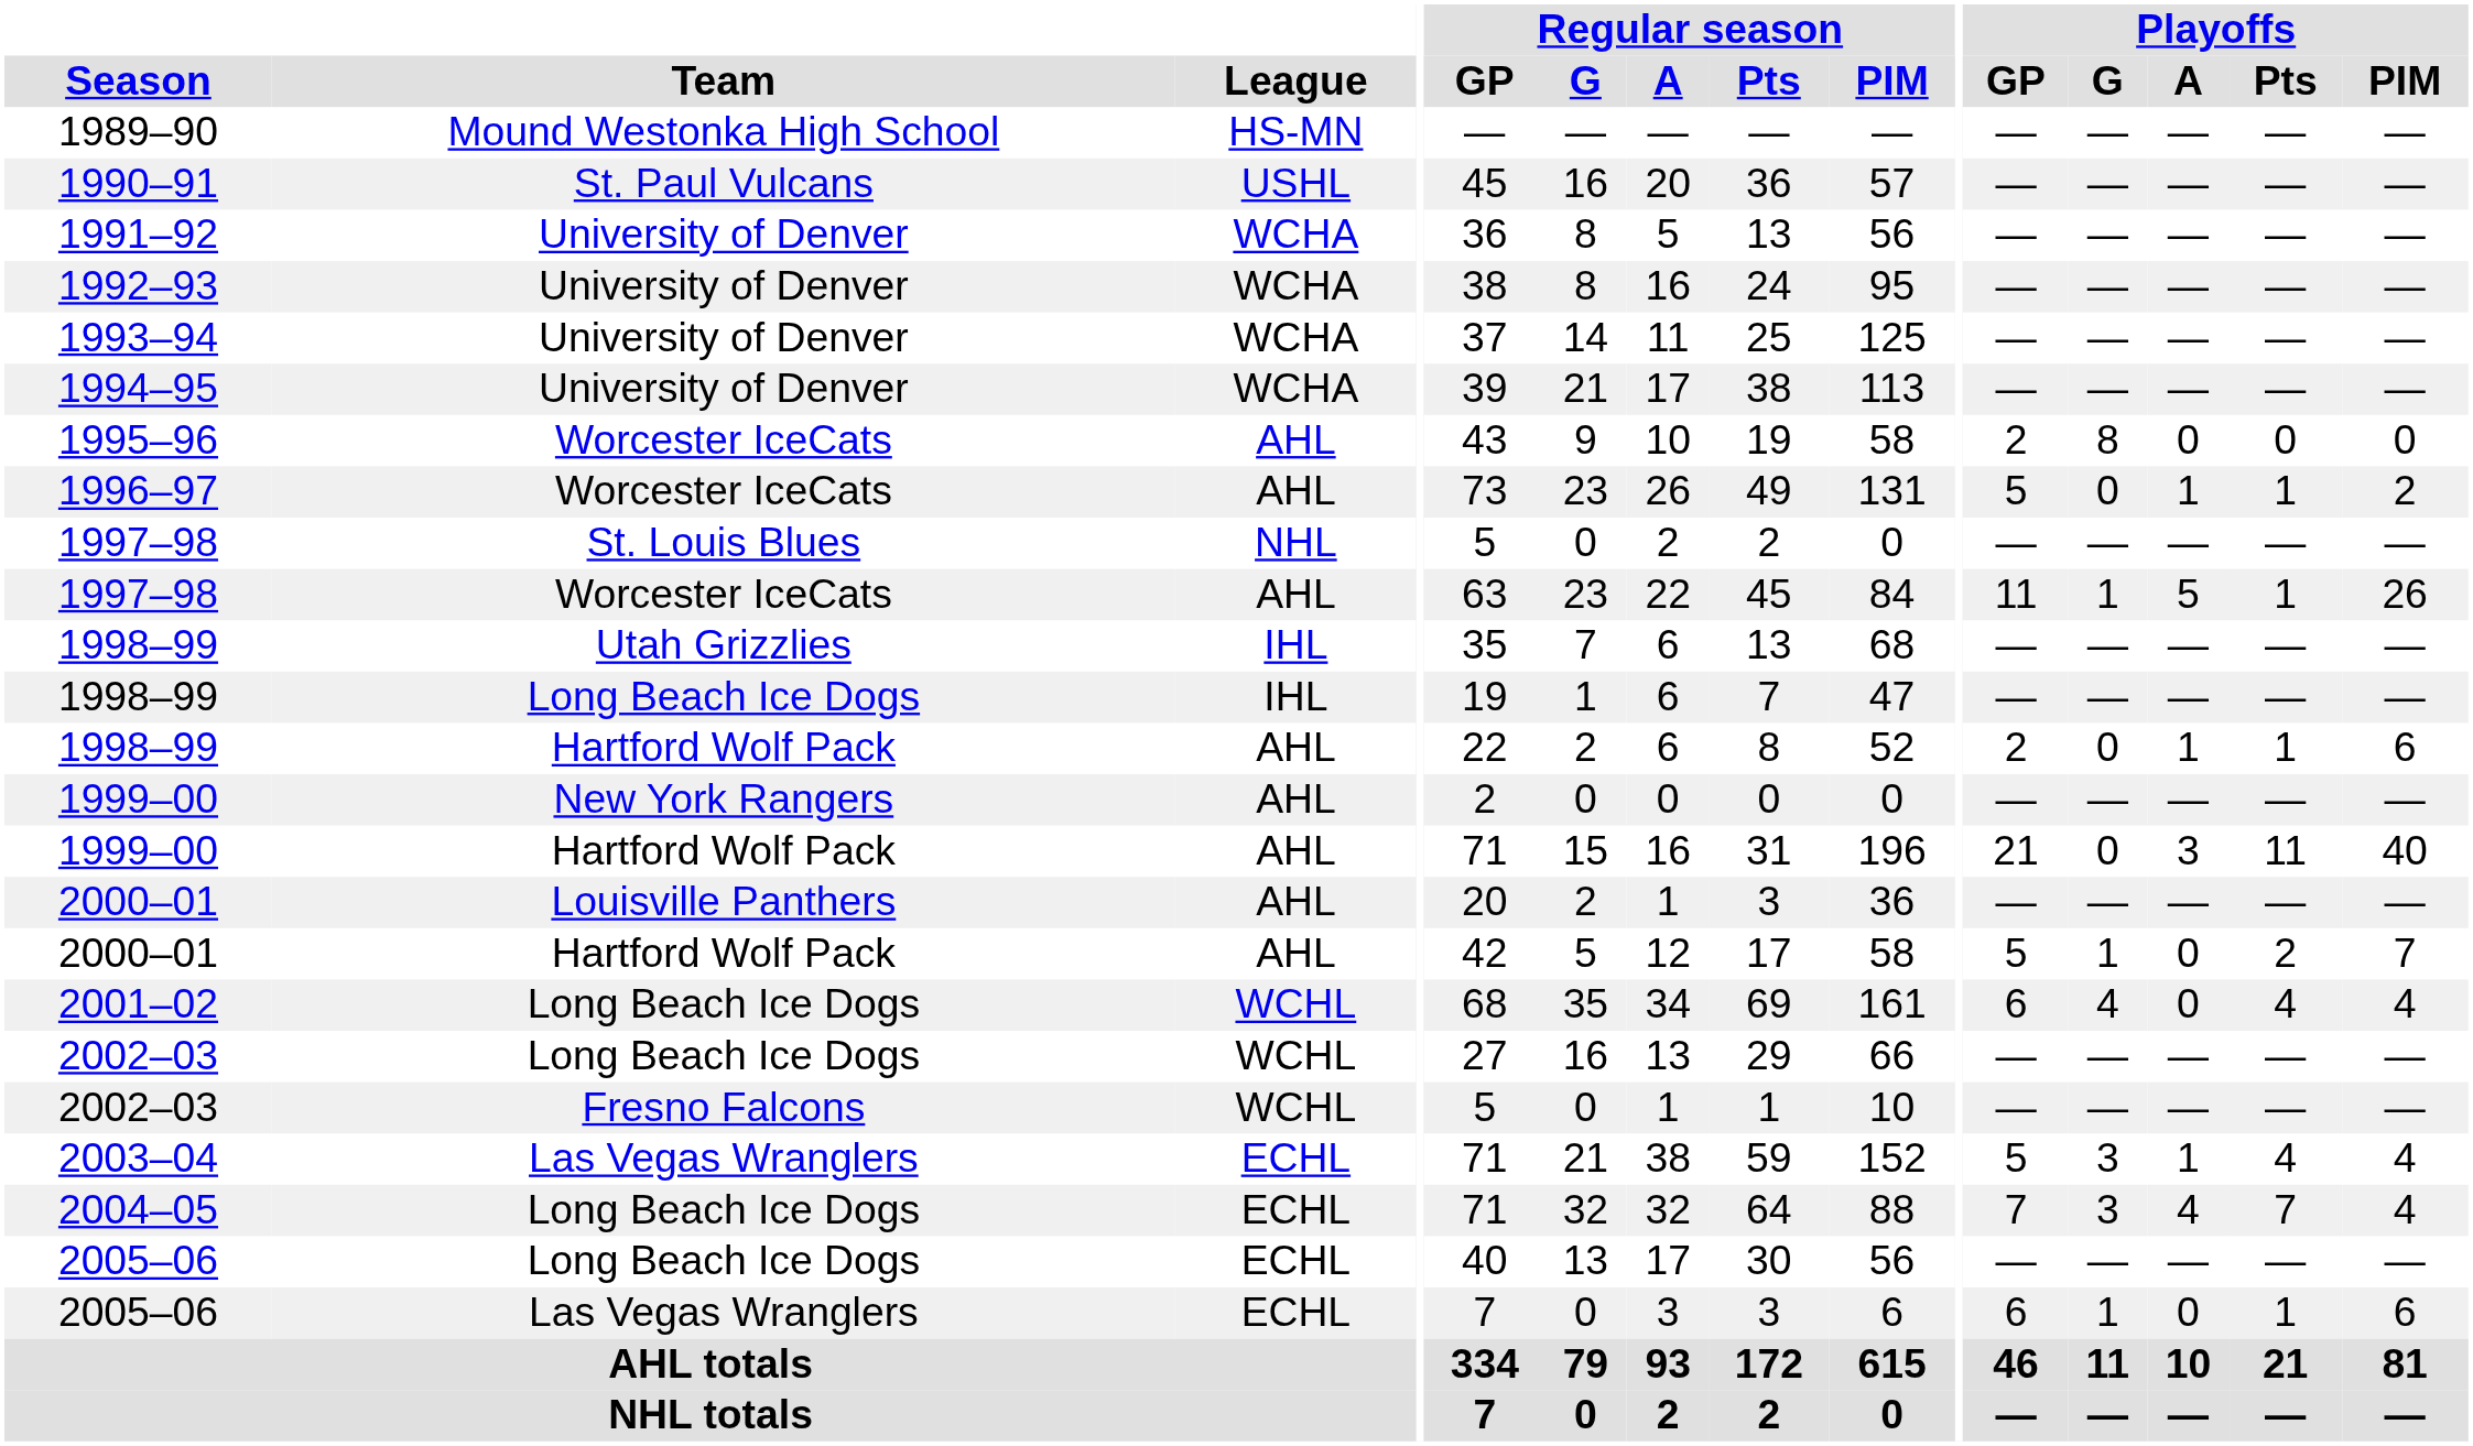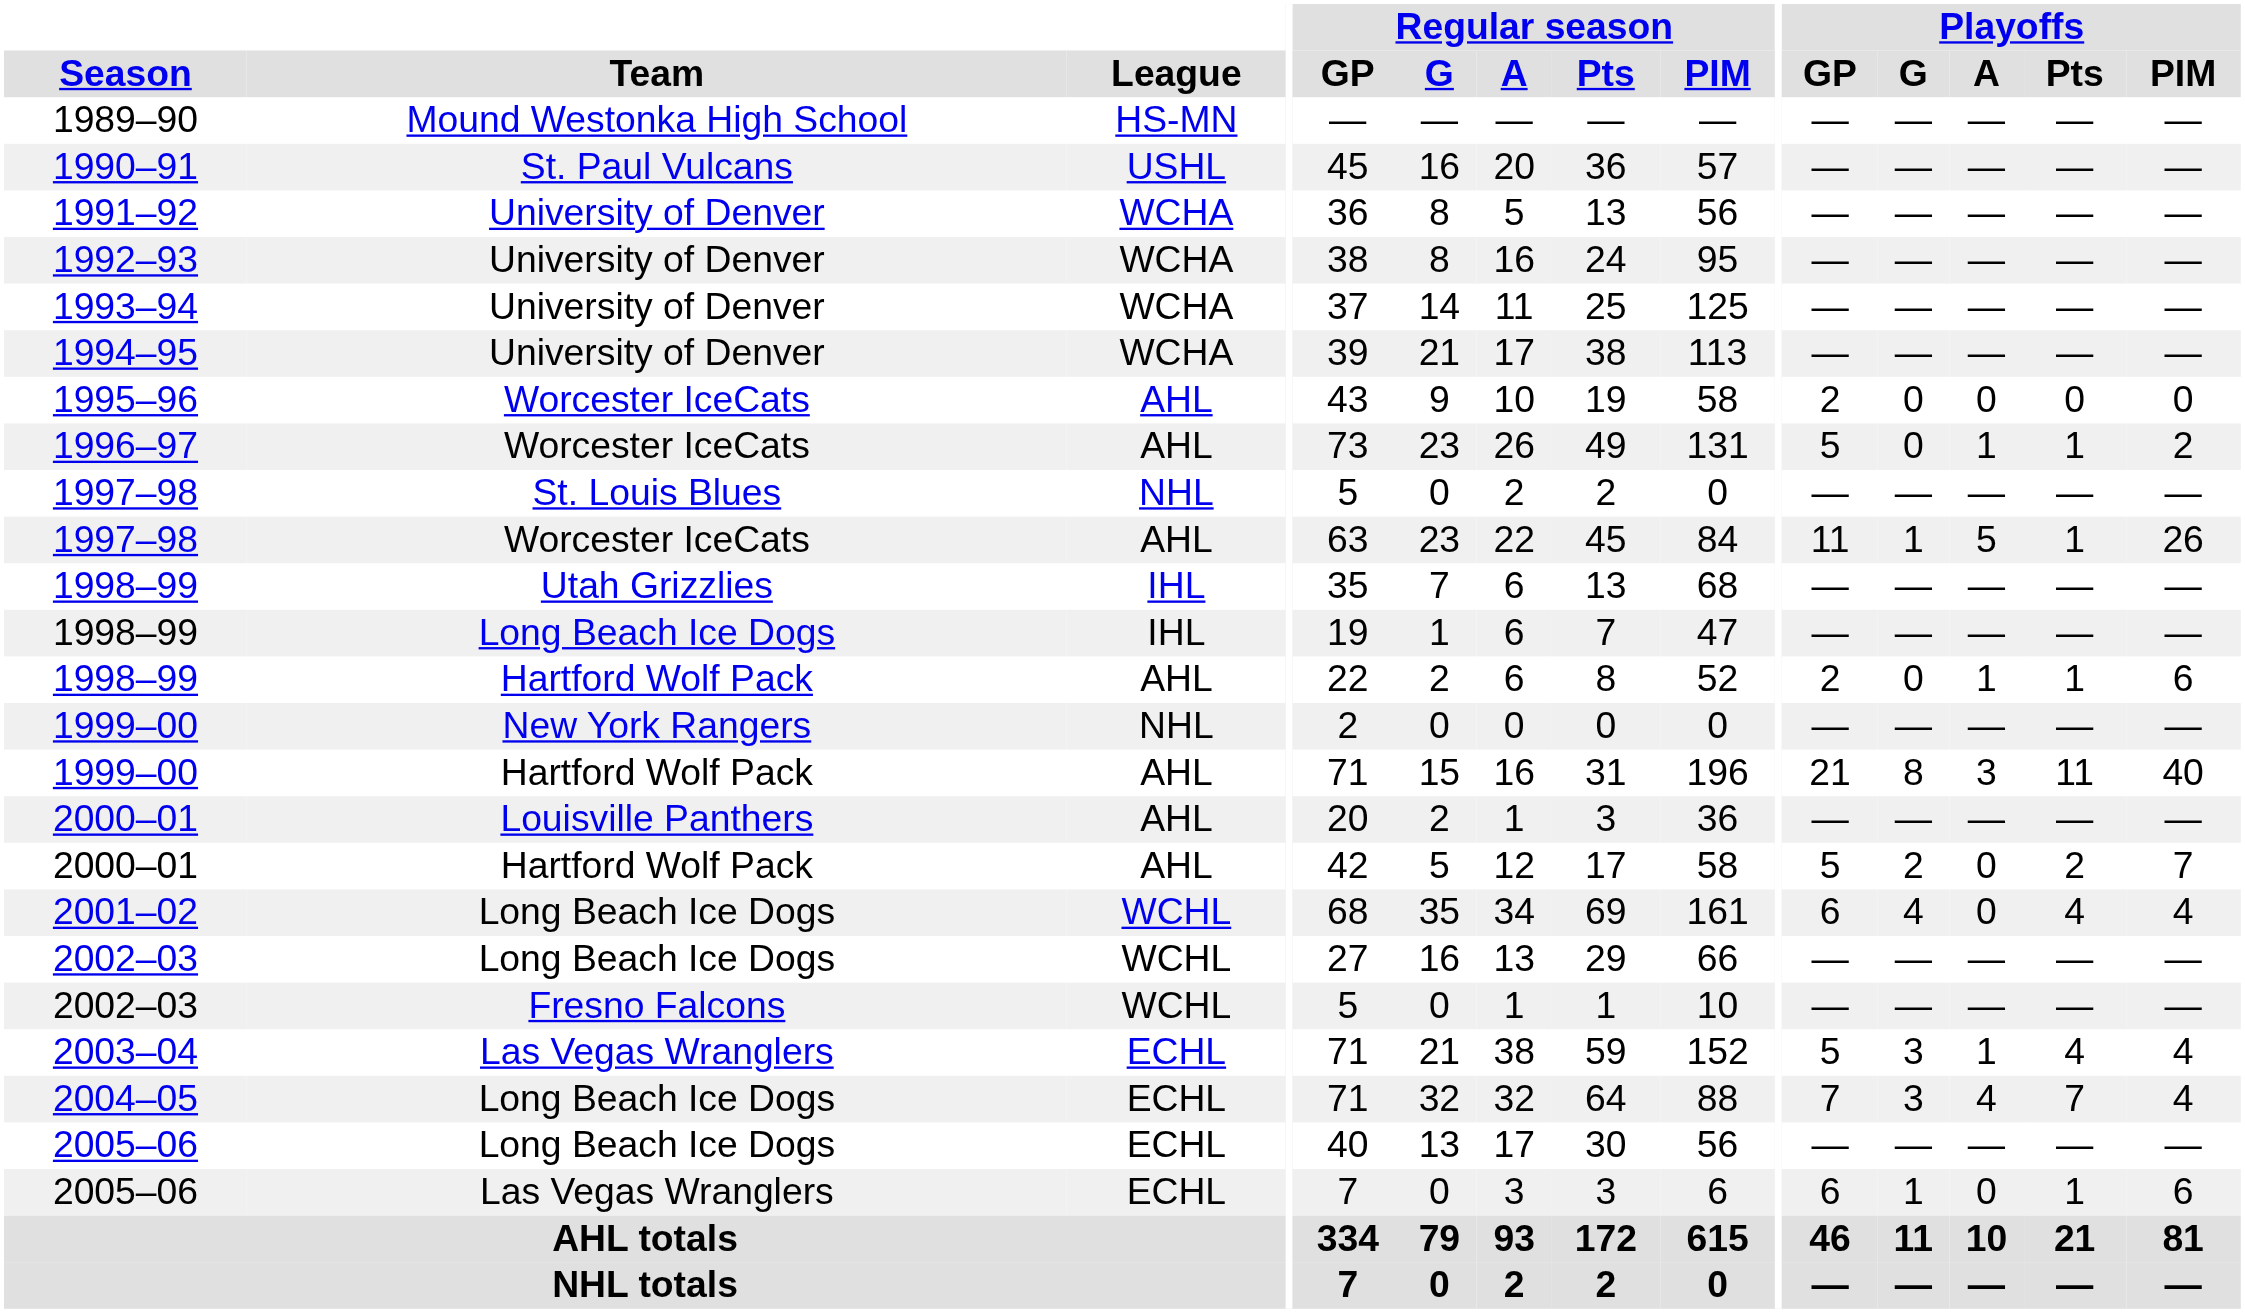1995–96 | Playoffs / G: 8 -> 0
1999–00 / New York Rangers | League: AHL -> NHL
1999–00 / Hartford Wolf Pack | Playoffs / G: 0 -> 8
2000–01 / Hartford Wolf Pack | Playoffs / G: 1 -> 2
